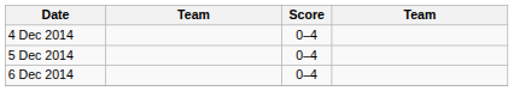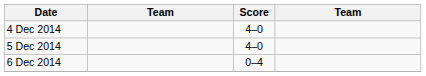4 Dec 2014 | Score: 0–4 -> 4–0
5 Dec 2014 | Score: 0–4 -> 4–0
